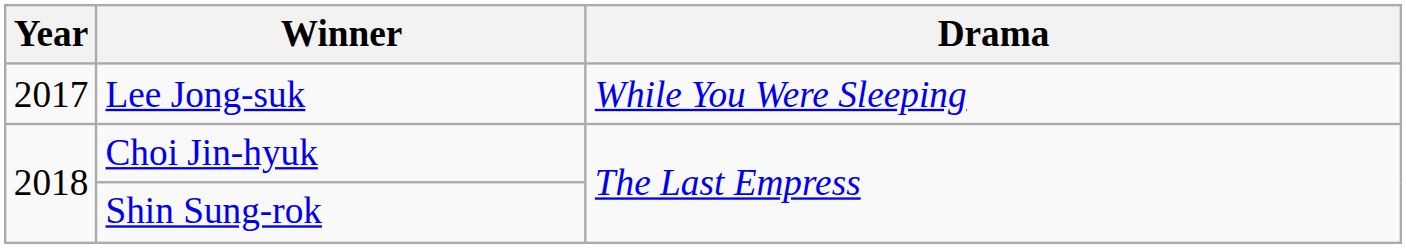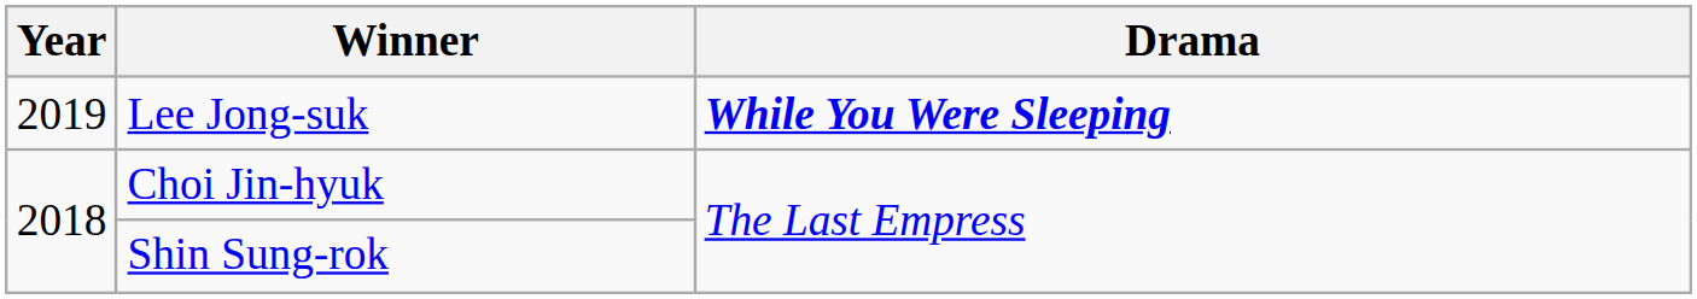Lee Jong-suk | Year: 2017 -> 2019
Lee Jong-suk | Drama: normal -> bold
